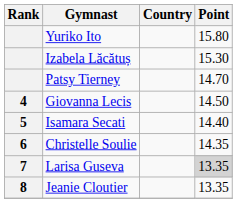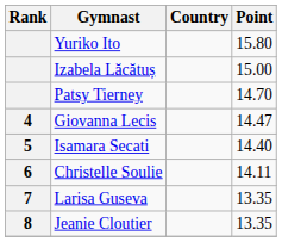Izabela Lăcătuș | Point: 15.30 -> 15.00
Giovanna Lecis | Point: 14.50 -> 14.47
Christelle Soulie | Point: 14.35 -> 14.11
Larisa Guseva | Point: lightgrey background -> no background
